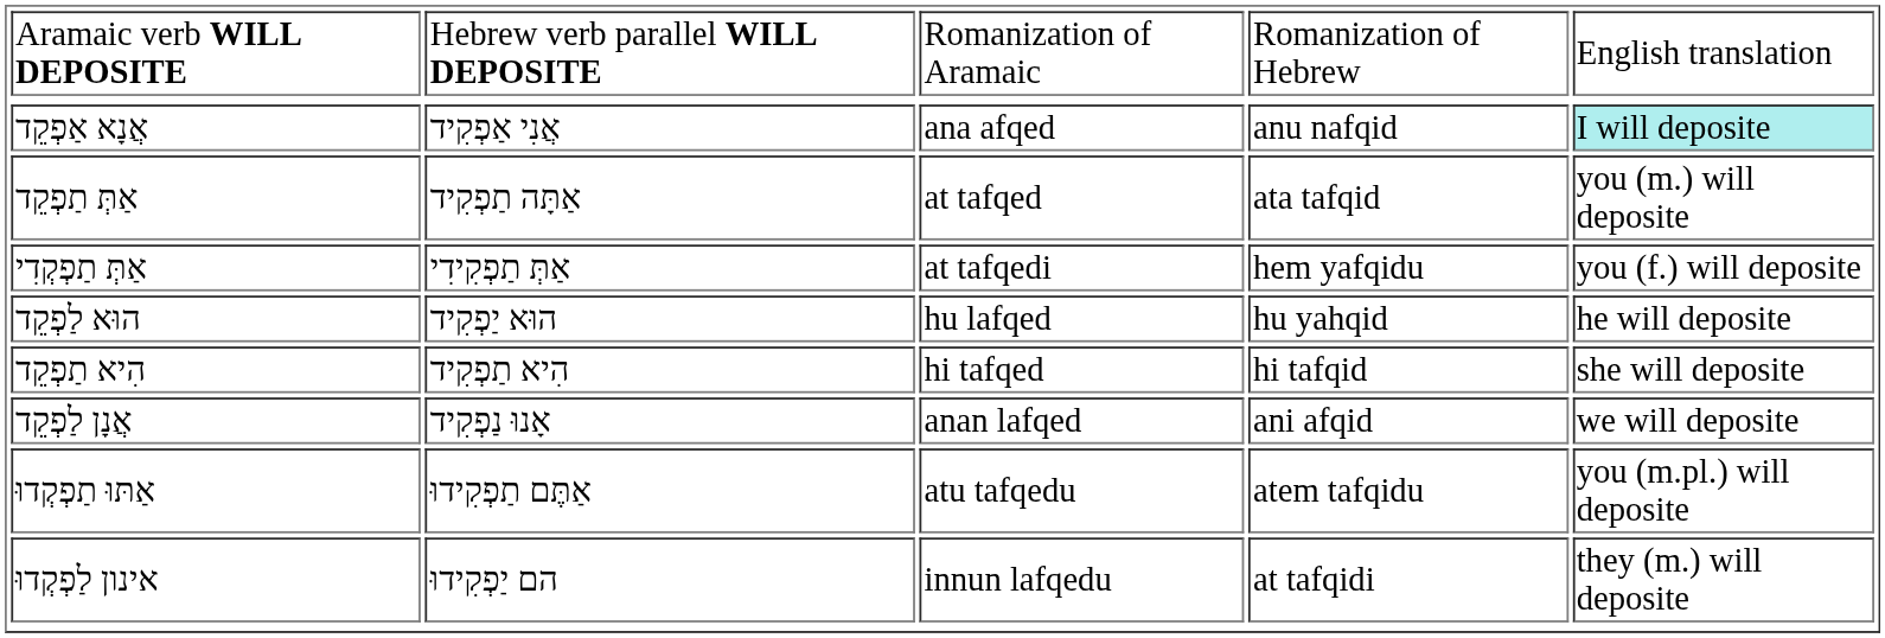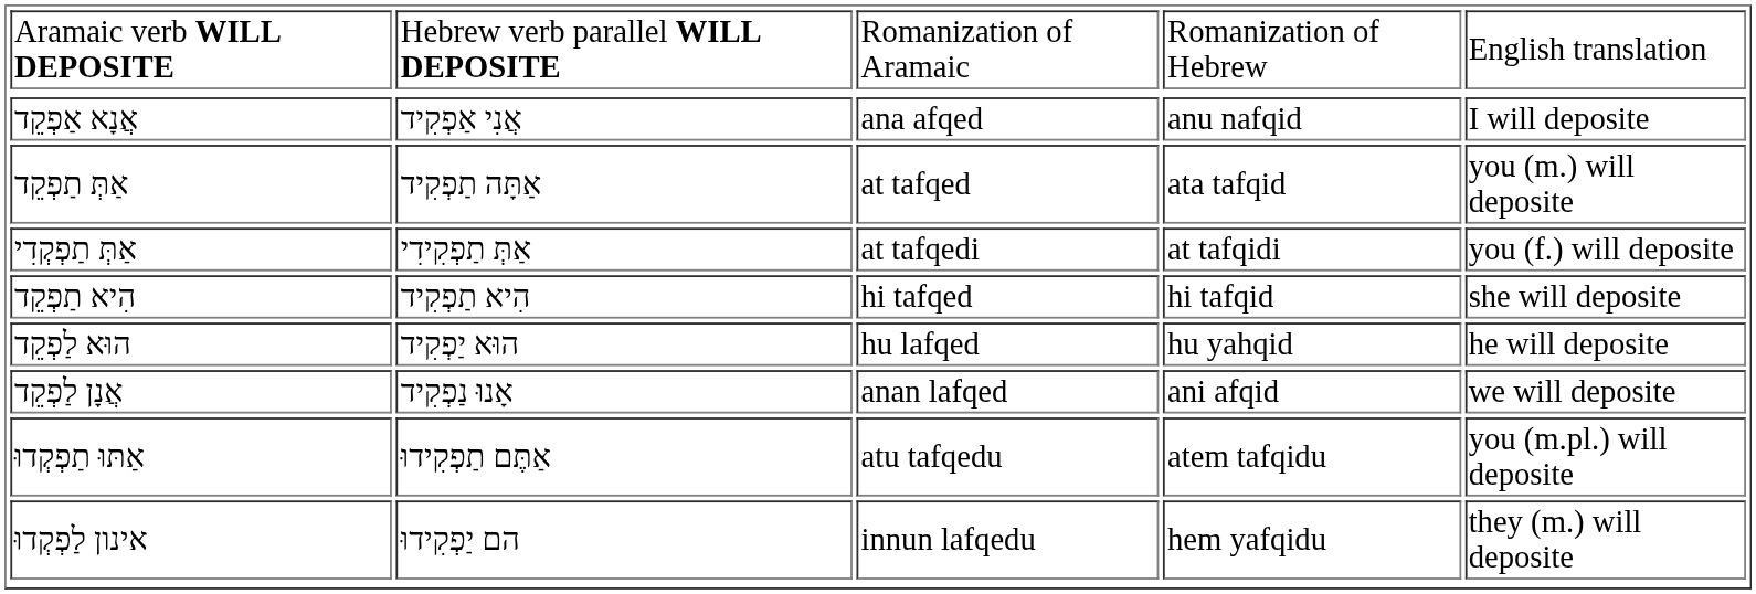אֲנָא אַפְקֵד | column 5: paleturquoise background -> no background
אַתְּ תַפְקְדִי | column 4: hem yafqidu -> at tafqidi
rows swapped: הוּא לַפְקֵד <-> הִיא תַפְקֵד
אינון לַפְקְדוּ | column 4: at tafqidi -> hem yafqidu
